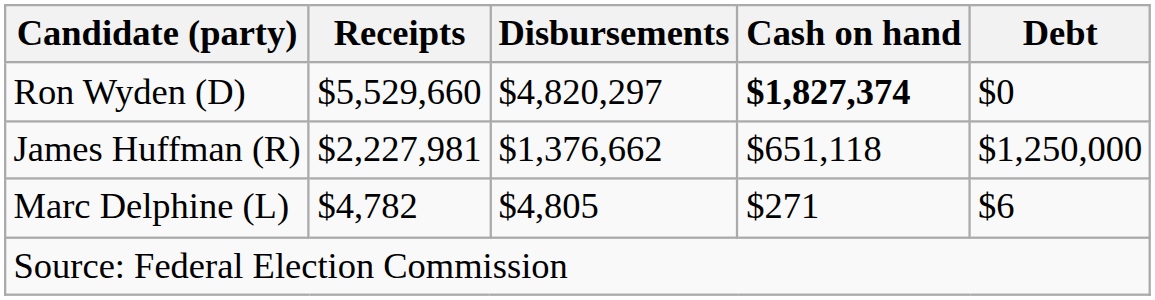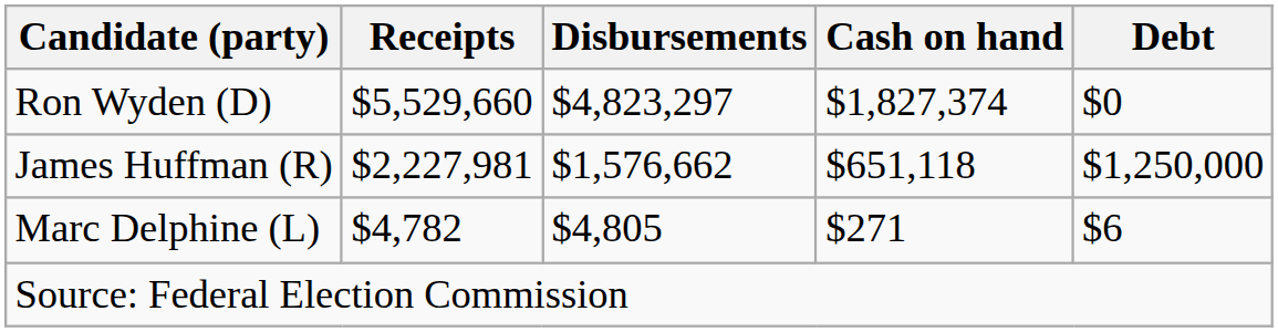Ron Wyden (D) | Disbursements: $4,820,297 -> $4,823,297
Ron Wyden (D) | Cash on hand: bold -> normal
James Huffman (R) | Disbursements: $1,376,662 -> $1,576,662
